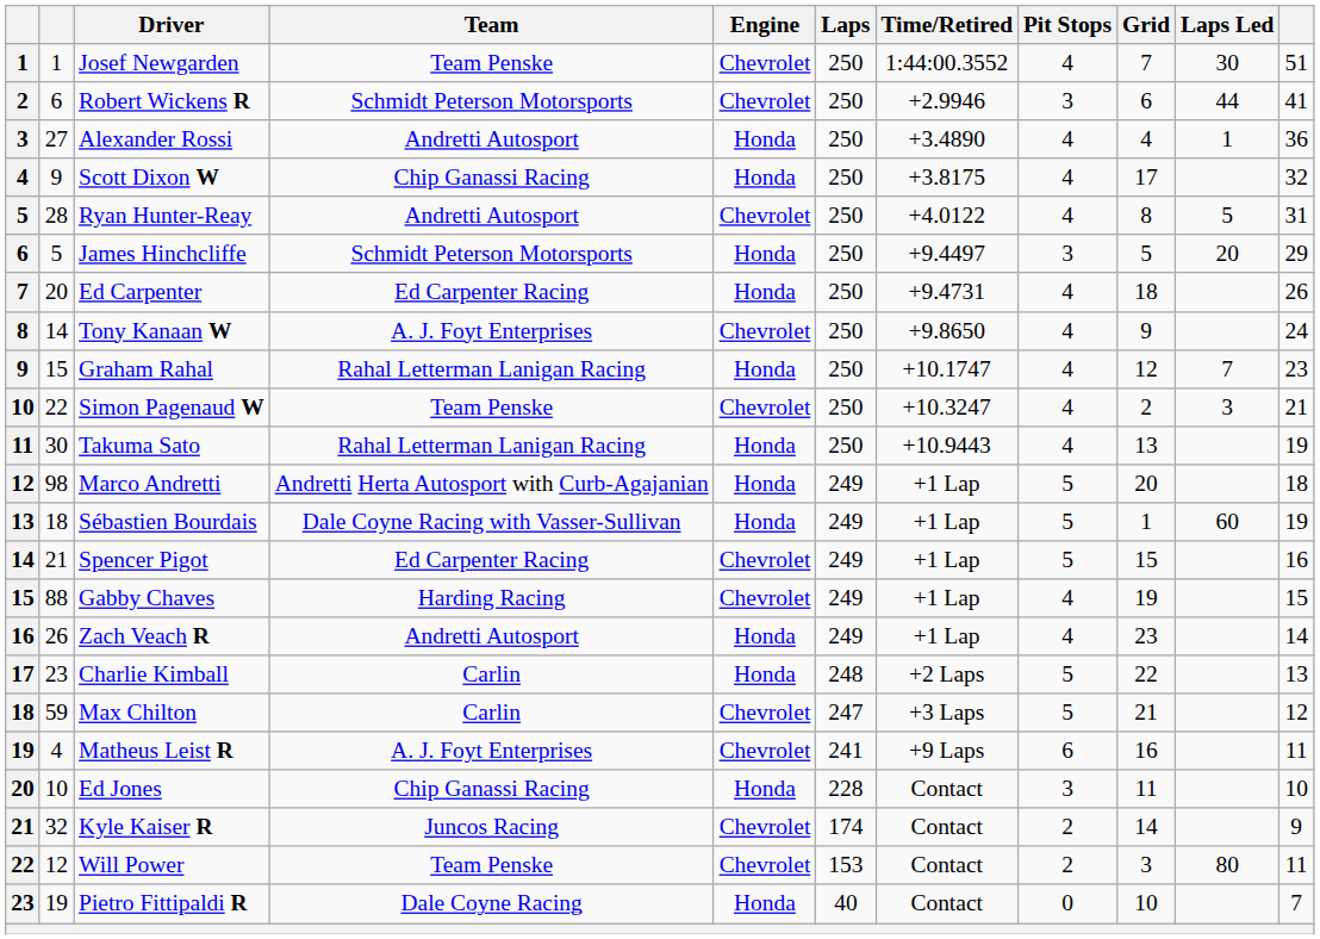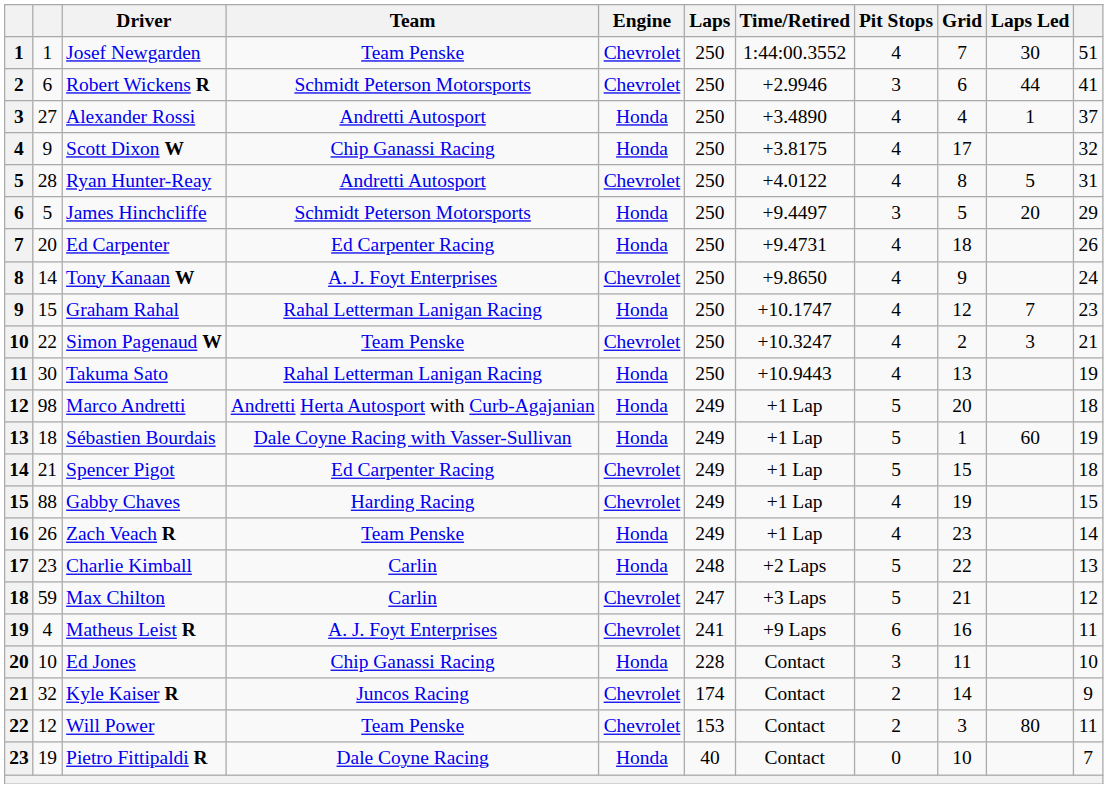Alexander Rossi | column 11: 36 -> 37
Spencer Pigot | column 11: 16 -> 18
Zach Veach R | Team: Andretti Autosport -> Team Penske
